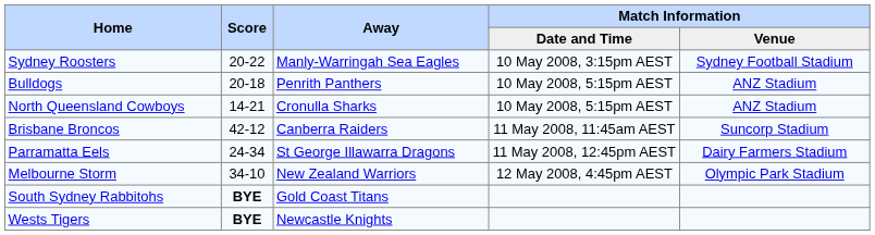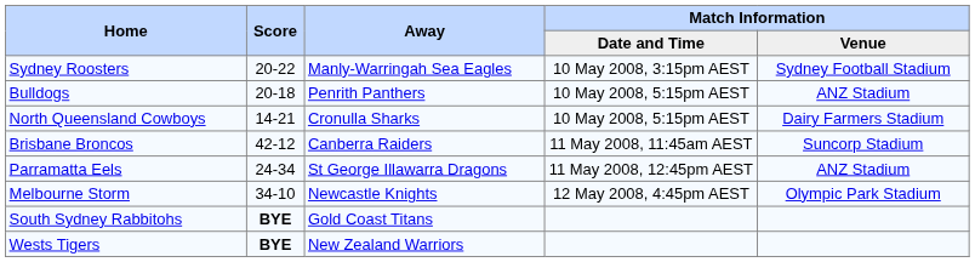North Queensland Cowboys | Match Information / Venue: ANZ Stadium -> Dairy Farmers Stadium
Parramatta Eels | Match Information / Venue: Dairy Farmers Stadium -> ANZ Stadium
Melbourne Storm | Away: New Zealand Warriors -> Newcastle Knights
Wests Tigers | Away: Newcastle Knights -> New Zealand Warriors
